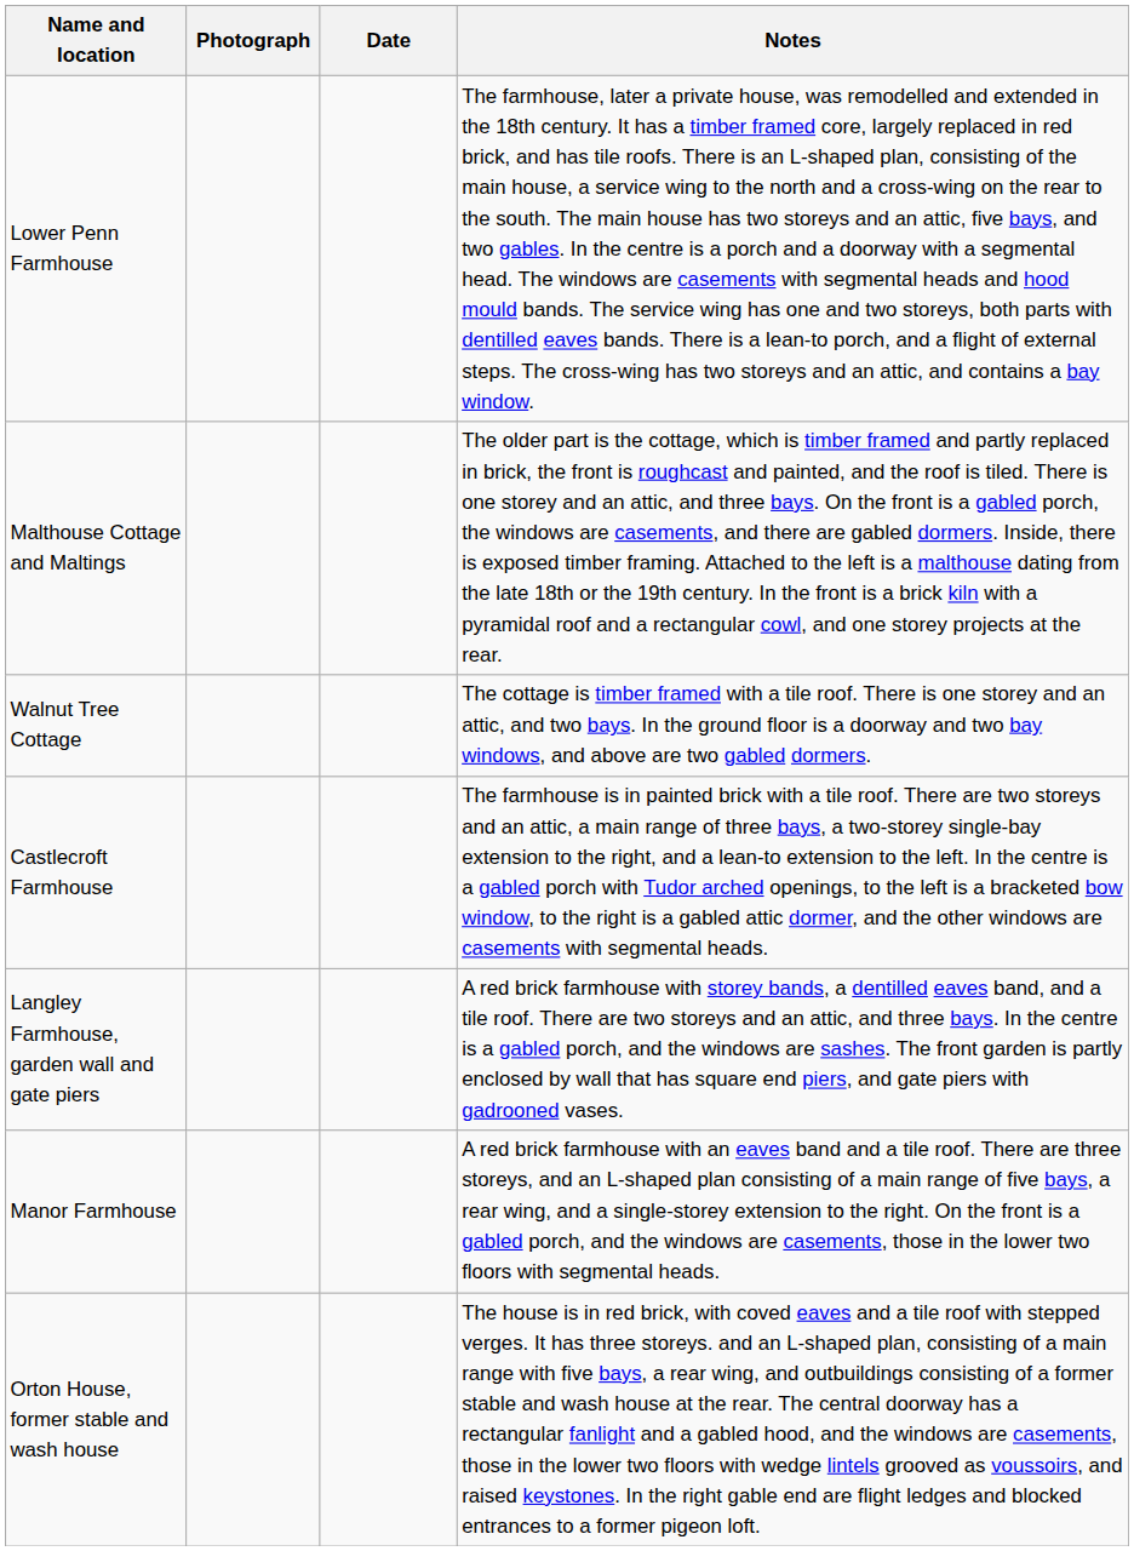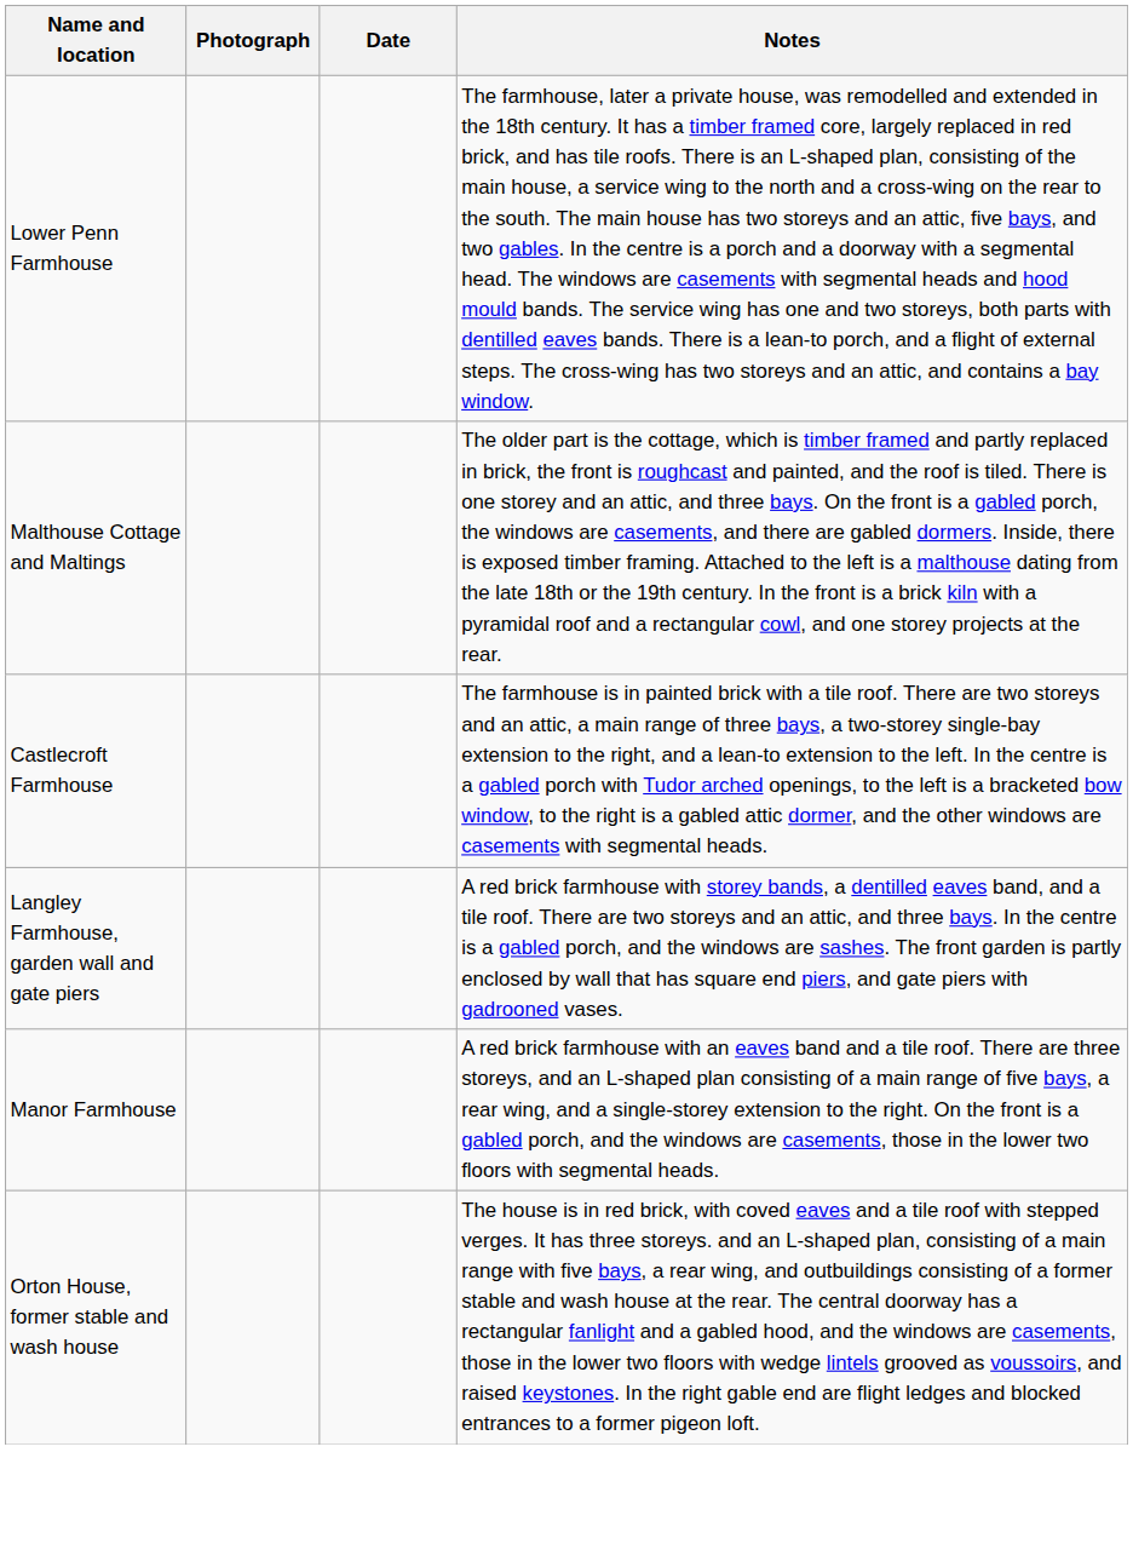- row: Walnut Tree Cottage | The cottage is timber framed with a tile roof. There is one storey and an attic, and two bays. In the ground floor is a doorway and two bay windows, and above are two gabled dormers.
